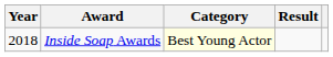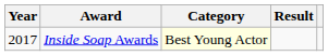Inside Soap Awards | Year: 2018 -> 2017
